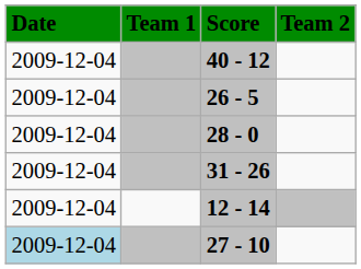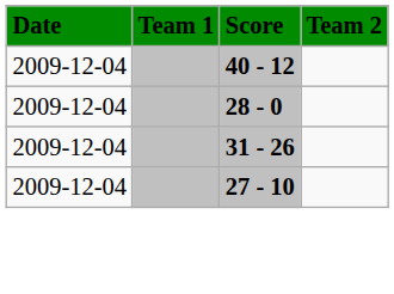- row: 2009-12-04 | 26 - 5
- row: 2009-12-04 | 12 - 14
27 - 10 | Date: lightblue background -> no background
